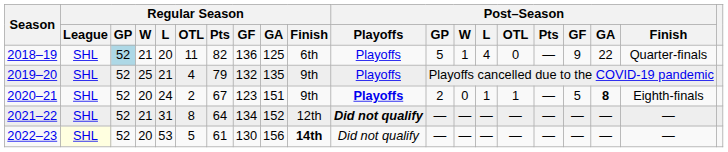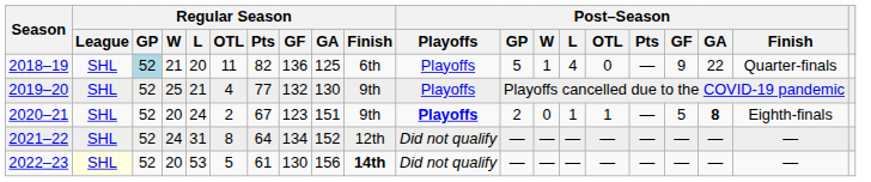2019–20 | Regular Season / Pts: 79 -> 77
2019–20 | Regular Season / GA: 135 -> 130
2021–22 | Regular Season / W: 21 -> 24
2021–22 | Post–Season / Playoffs: bold -> normal
